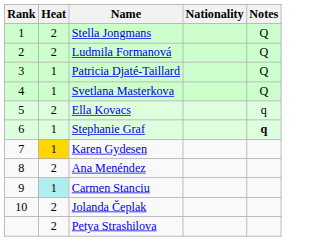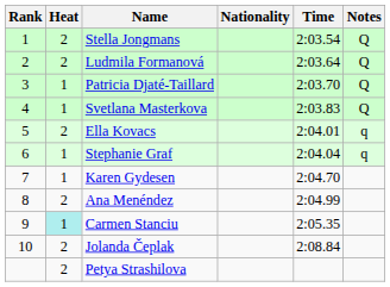+ column: Time | 2:03.54 | 2:03.64 | 2:03.70 | 2:03.83 | 2:04.01 | 2:04.04 | 2:04.70 | 2:04.99 | 2:05.35 | 2:08.84
Stephanie Graf | Notes: bold -> normal
Karen Gydesen | Heat: gold background -> no background
